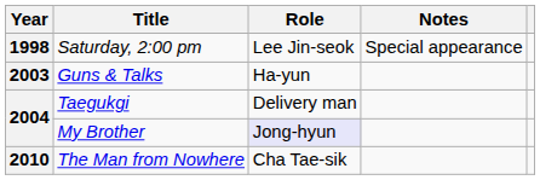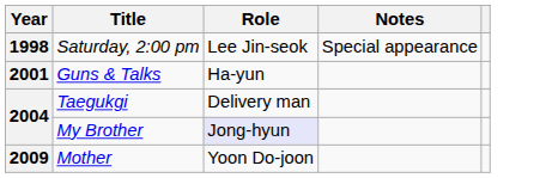Guns & Talks | Year: 2003 -> 2001
+ row: 2009 | Mother | Yoon Do-joon
- row: 2010 | The Man from Nowhere | Cha Tae-sik
